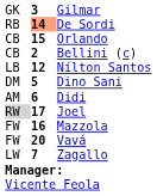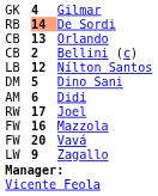Gilmar | column 2: 3 -> 4
Orlando | column 2: 15 -> 13
Joel | column 1: lightgrey background -> no background
Zagallo | column 2: 7 -> 9
